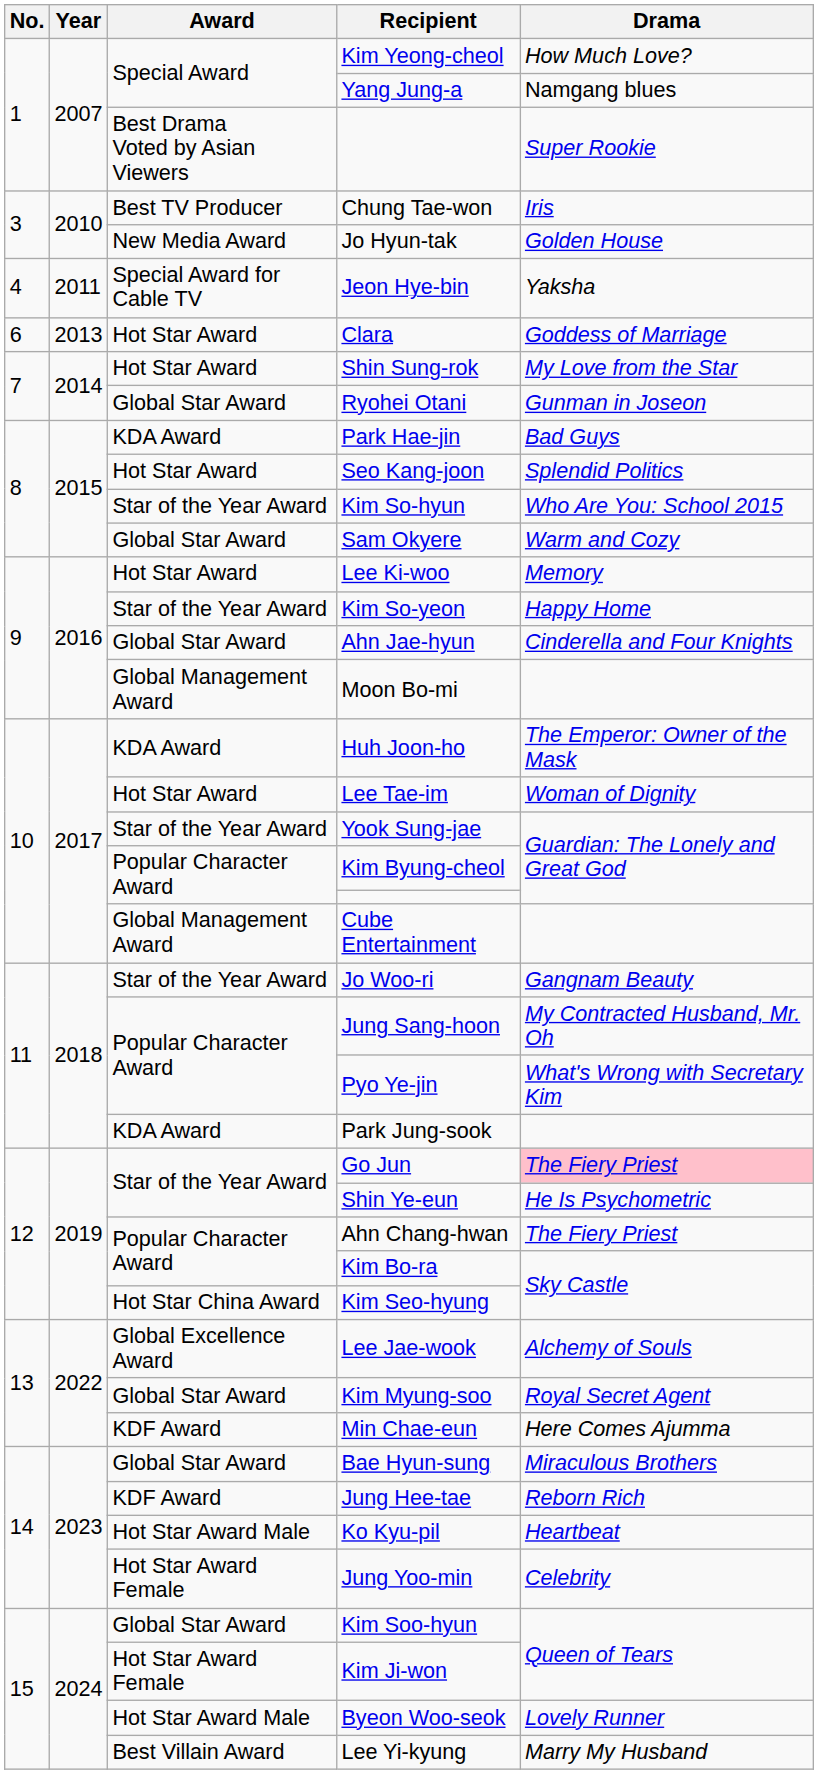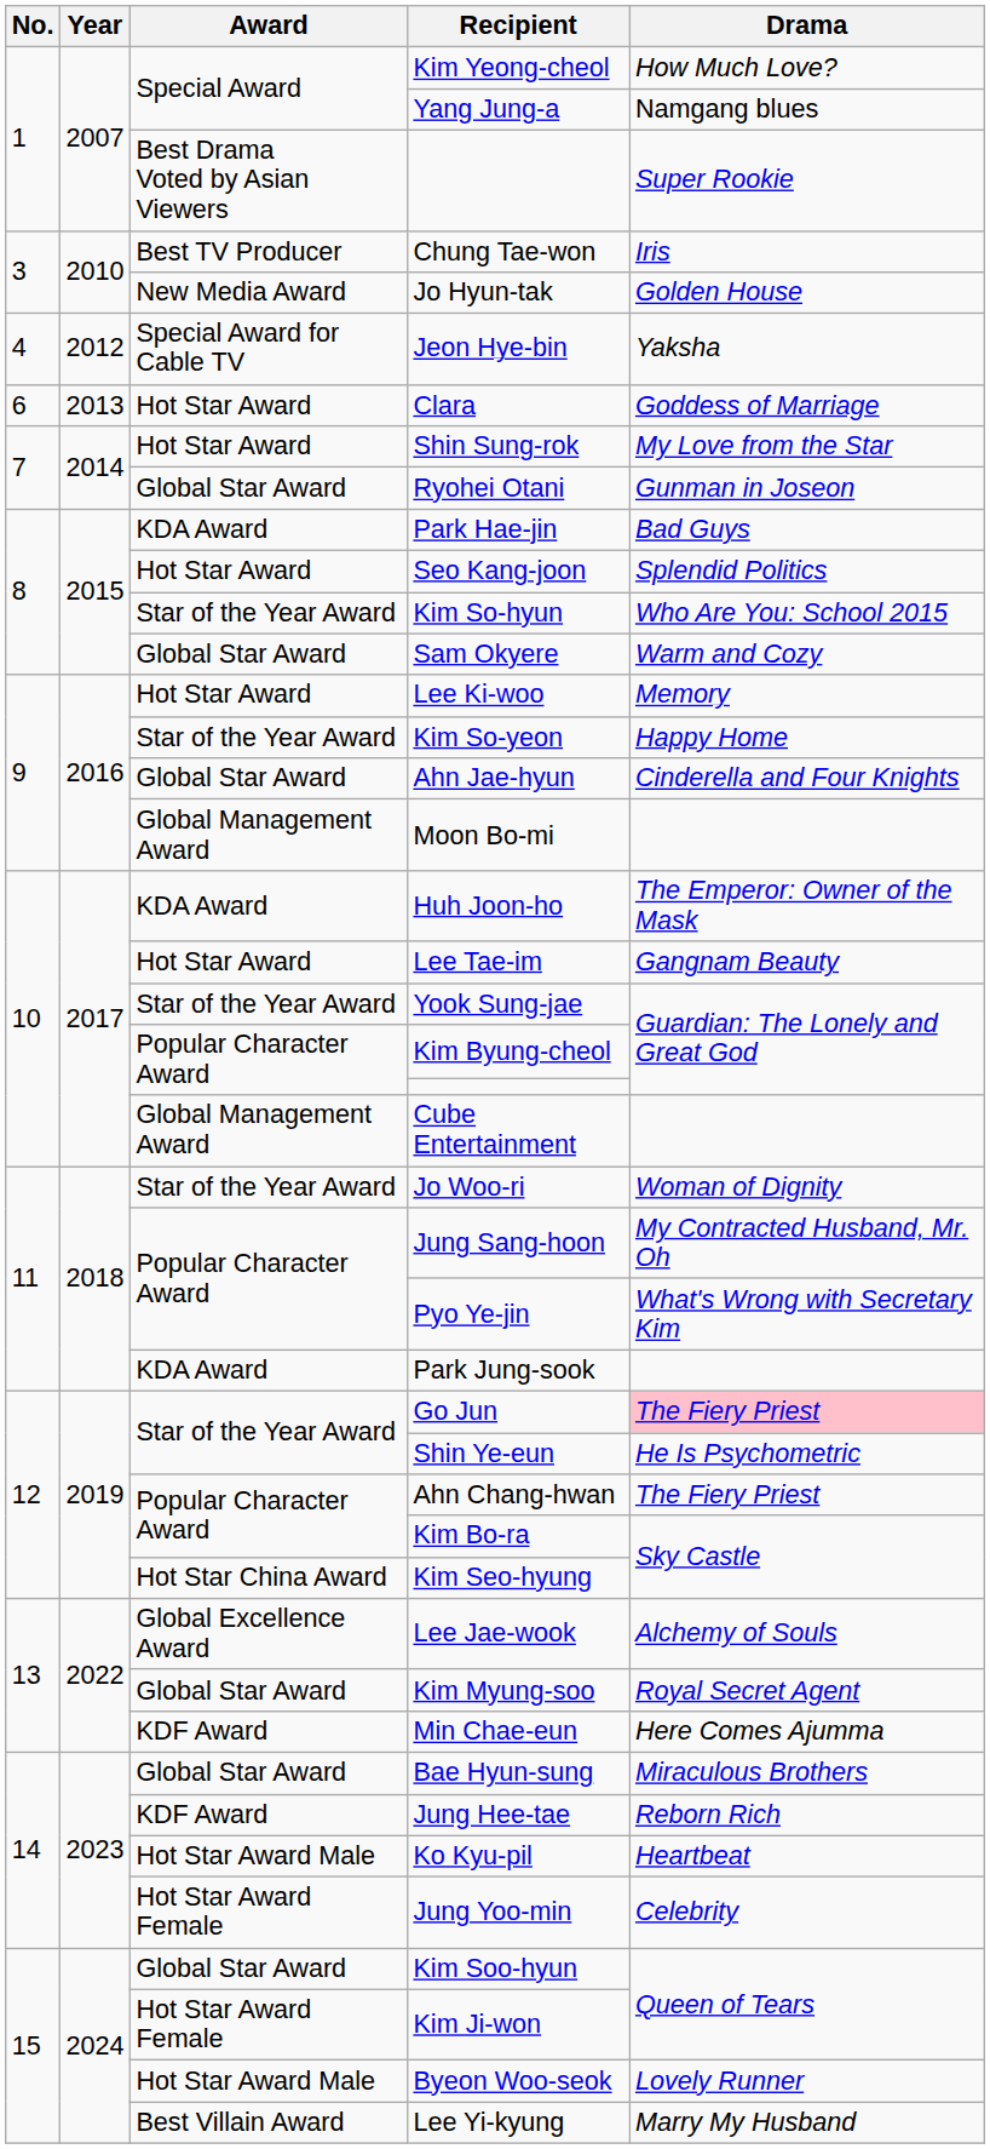Jeon Hye-bin | Year: 2011 -> 2012
Lee Tae-im | Drama: Woman of Dignity -> Gangnam Beauty
Jo Woo-ri | Drama: Gangnam Beauty -> Woman of Dignity
